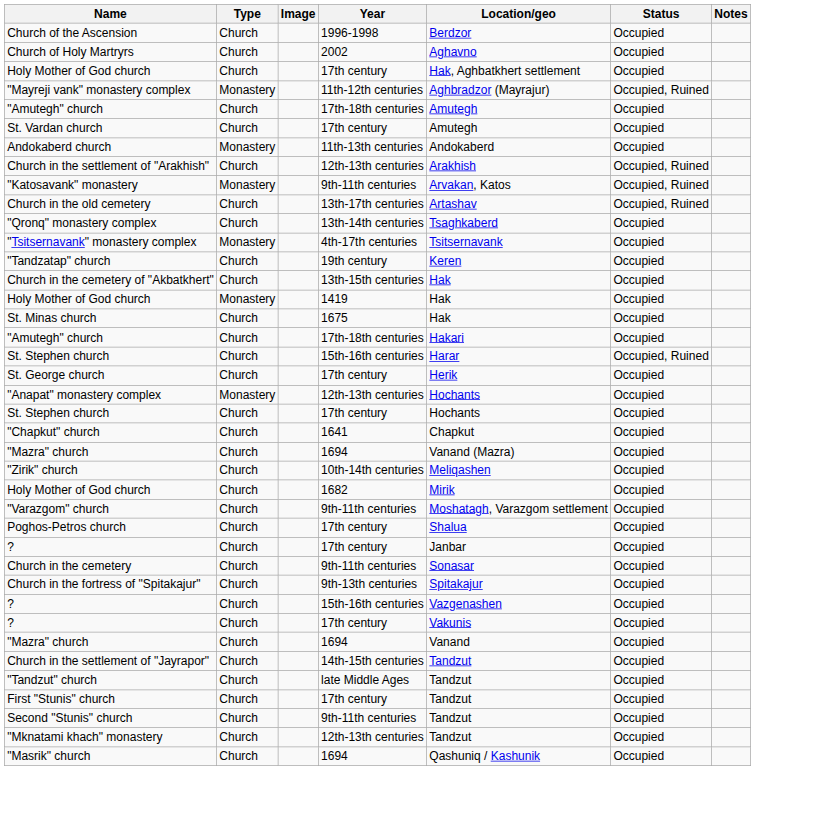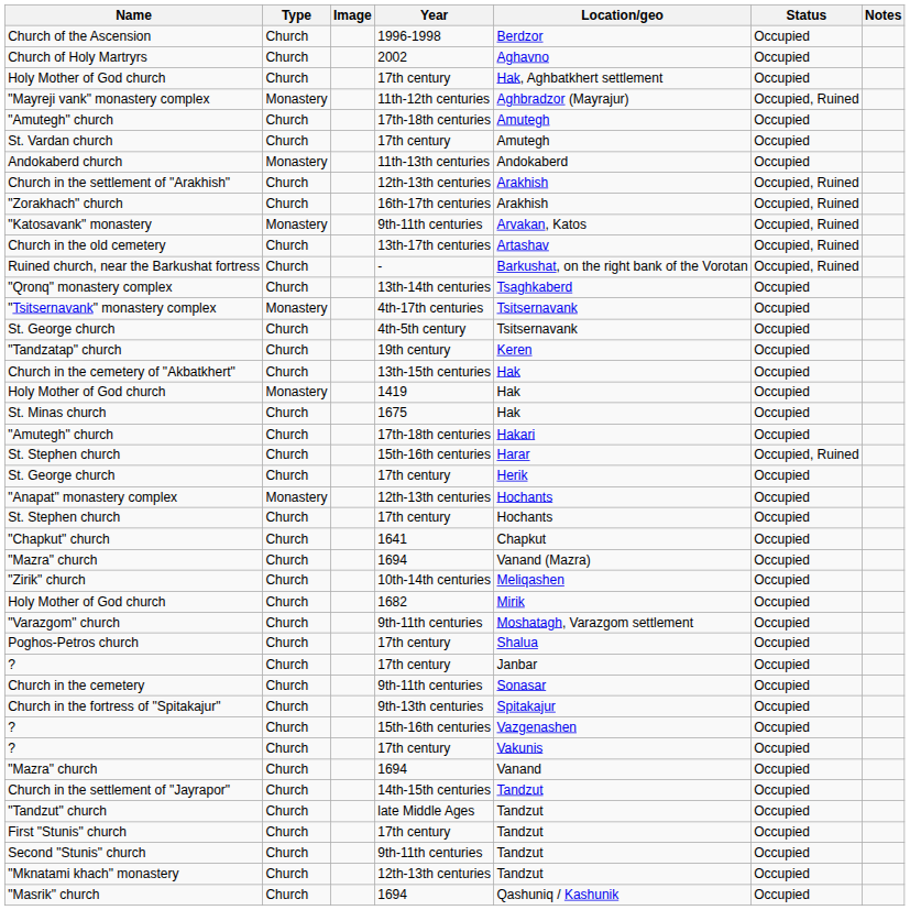+ row: "Zorakhach" church | Church | 16th-17th centuries | Arakhish | Occupied, Ruined
+ row: Ruined church, near the Barkushat fortress | Church | - | Barkushat, on the right bank of the Vorotan | Occupied, Ruined
+ row: St. George church | Church | 4th-5th century | Tsitsernavank | Occupied
